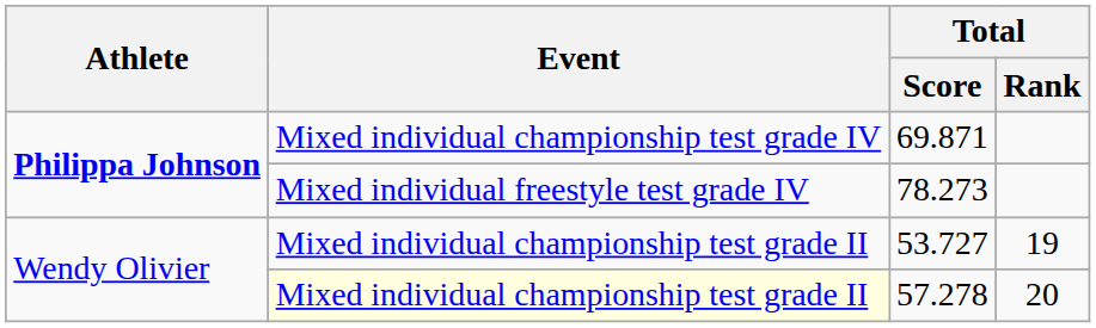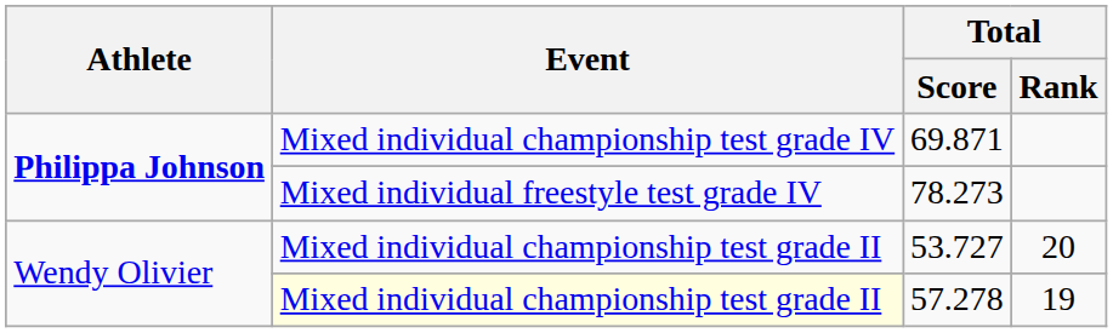53.727 | Total / Rank: 19 -> 20
57.278 | Total / Rank: 20 -> 19
